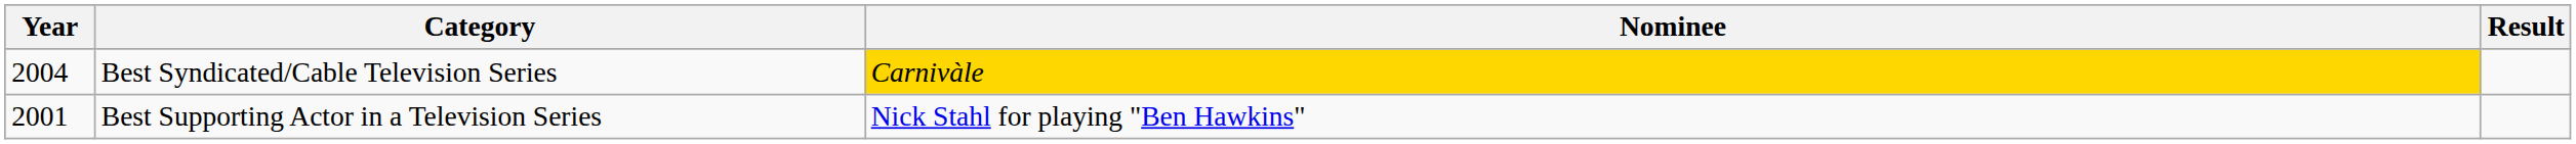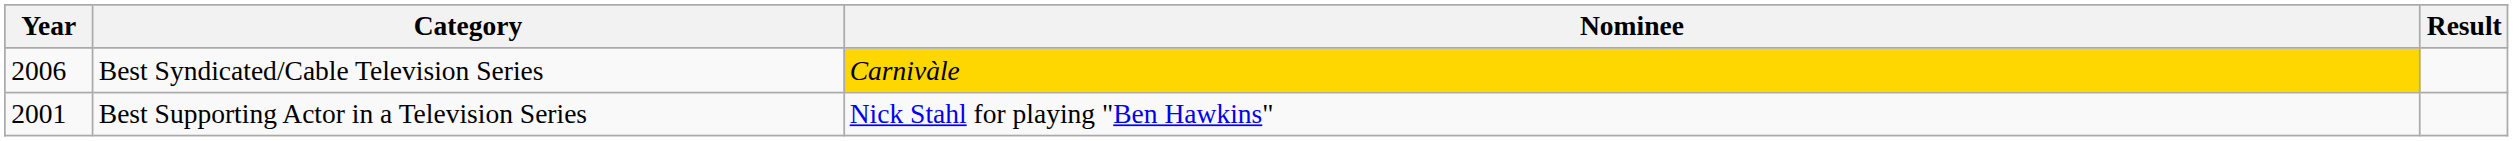Best Syndicated/Cable Television Series | Year: 2004 -> 2006
